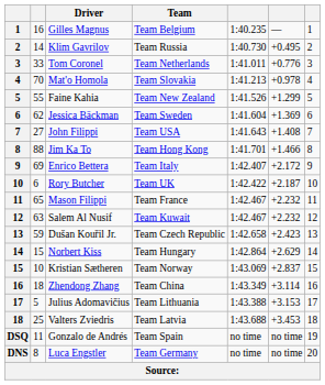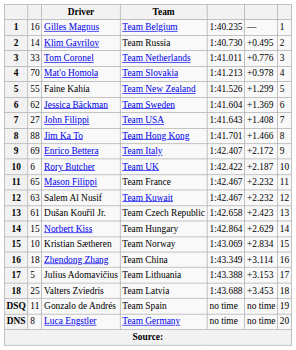Dušan Kouřil Jr. | column 2: 59 -> 61
Kristian Sætheren | column 6: +2.837 -> +2.834
